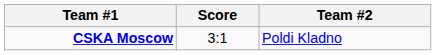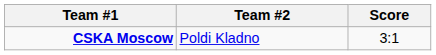columns swapped: Score <-> Team #2
